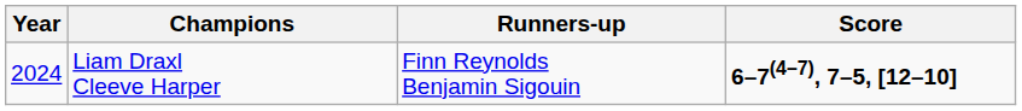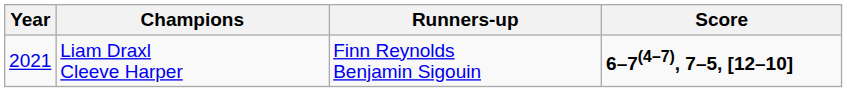Liam Draxl Cleeve Harper | Year: 2024 -> 2021
